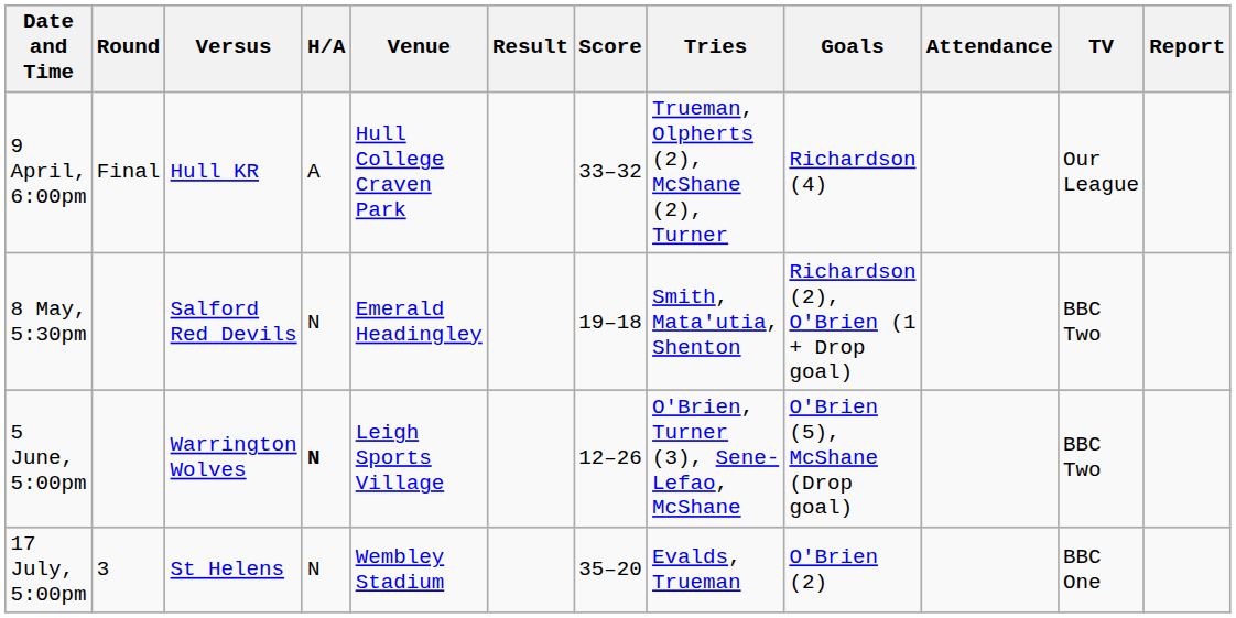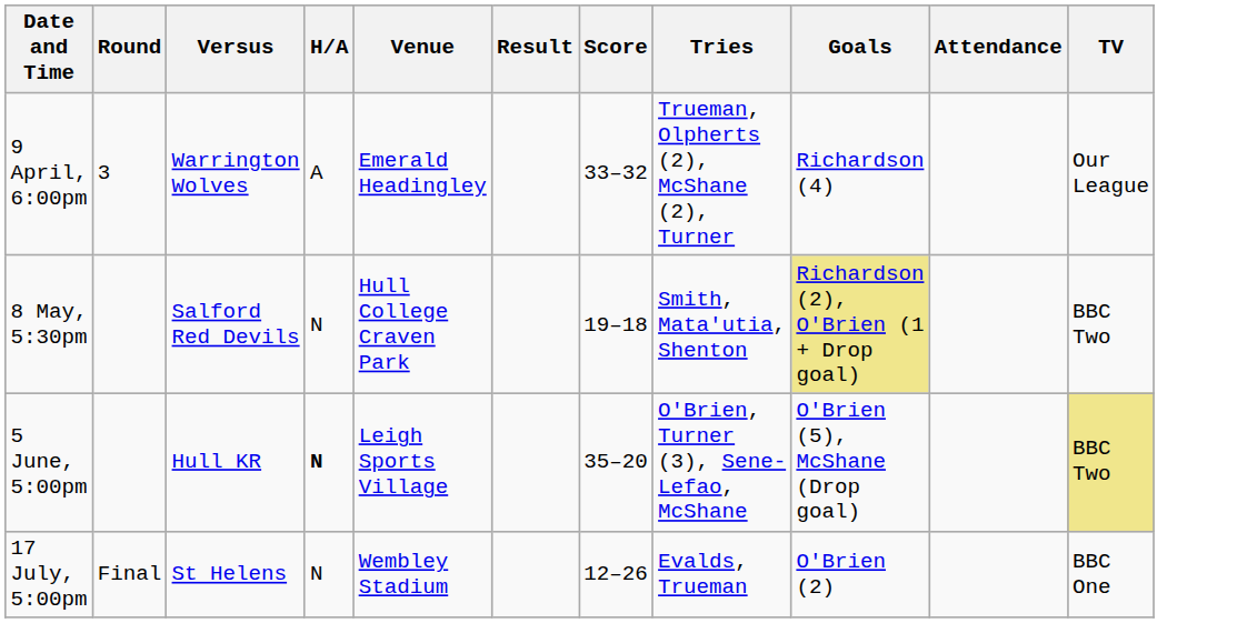- column: Report
9 April, 6:00pm | Round: Final -> 3
9 April, 6:00pm | Versus: Hull KR -> Warrington Wolves
9 April, 6:00pm | Venue: Hull College Craven Park -> Emerald Headingley
8 May, 5:30pm | Venue: Emerald Headingley -> Hull College Craven Park
8 May, 5:30pm | Goals: no background -> khaki background
5 June, 5:00pm | Versus: Warrington Wolves -> Hull KR
5 June, 5:00pm | Score: 12–26 -> 35–20
5 June, 5:00pm | TV: no background -> khaki background
17 July, 5:00pm | Round: 3 -> Final
17 July, 5:00pm | Score: 35–20 -> 12–26
